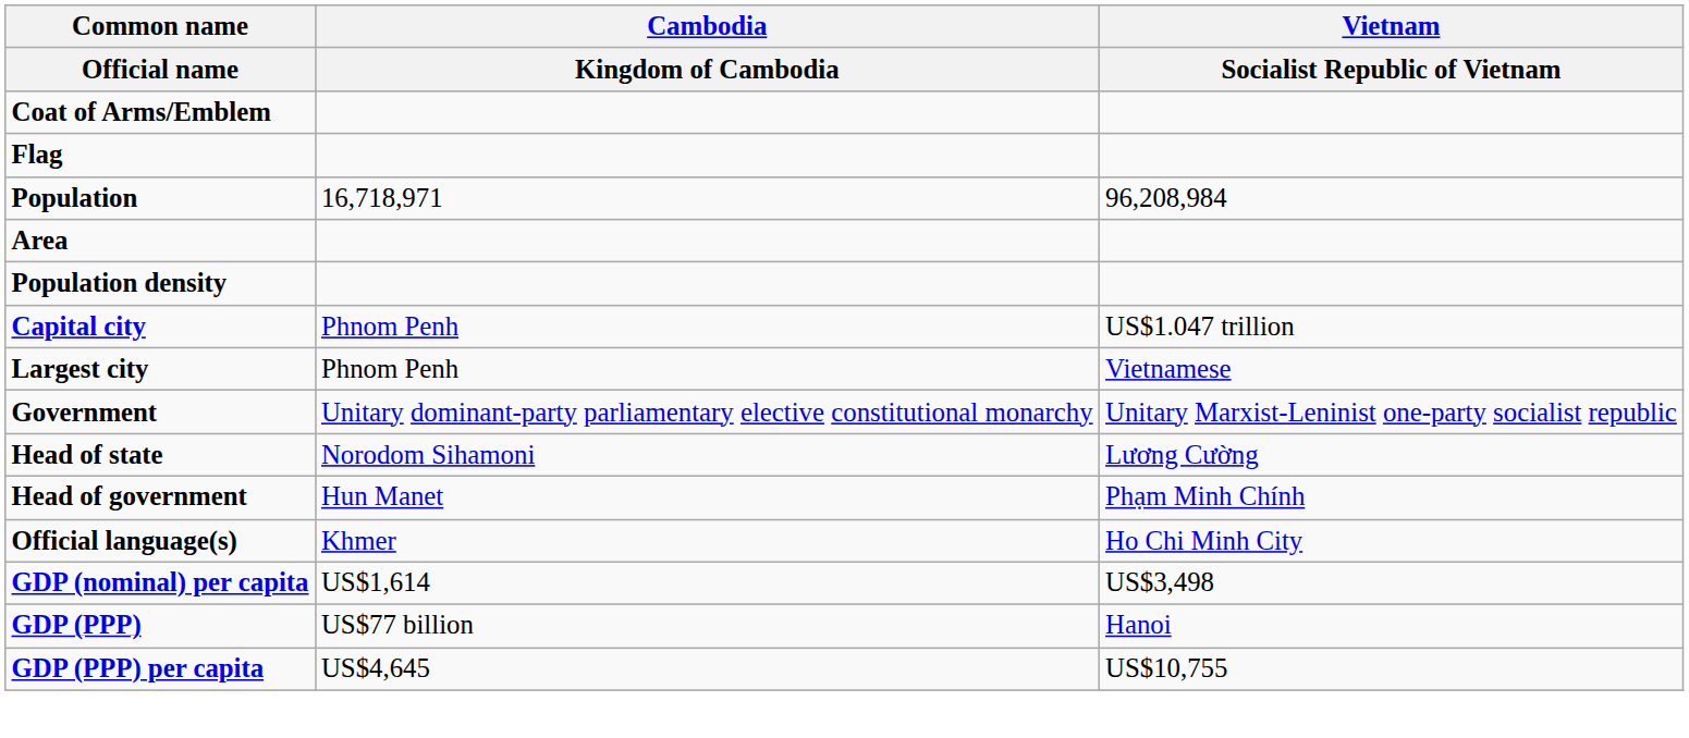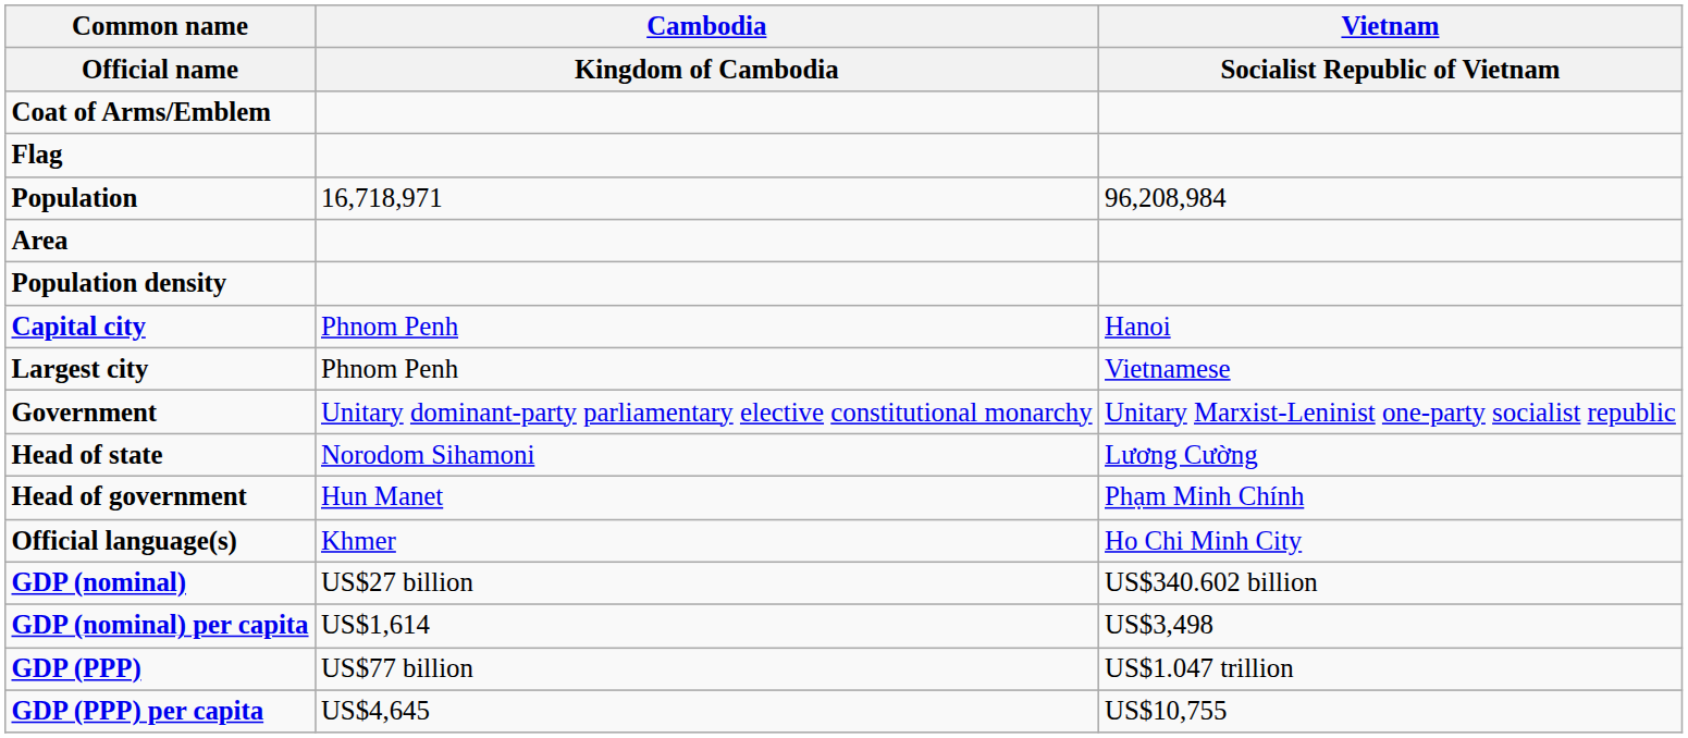Capital city | Vietnam / Socialist Republic of Vietnam: US$1.047 trillion -> Hanoi
+ row: GDP (nominal) | US$27 billion | US$340.602 billion
GDP (PPP) | Vietnam / Socialist Republic of Vietnam: Hanoi -> US$1.047 trillion
